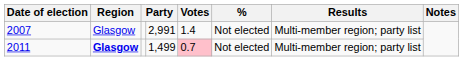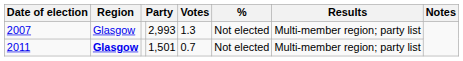2007 | column 4: 2,991 -> 2,993
2007 | Votes: 1.4 -> 1.3
2011 | column 4: 1,499 -> 1,501
2011 | Votes: pink background -> no background
